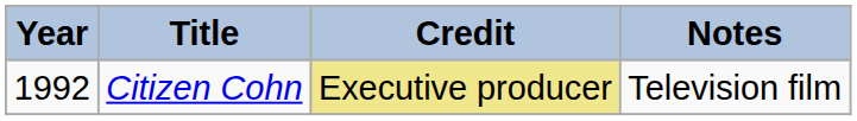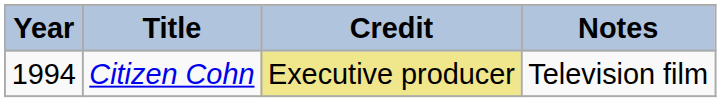Citizen Cohn | Year: 1992 -> 1994
